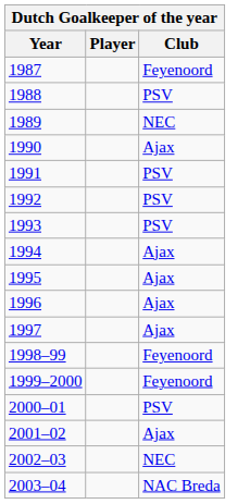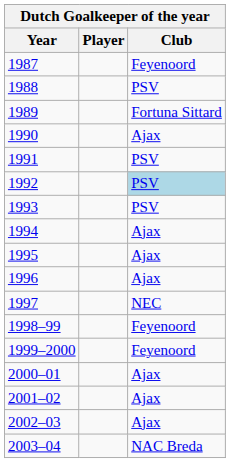1989 | Club: NEC -> Fortuna Sittard
1992 | Club: no background -> lightblue background
1997 | Club: Ajax -> NEC
2000–01 | Club: PSV -> Ajax
2002–03 | Club: NEC -> Ajax
